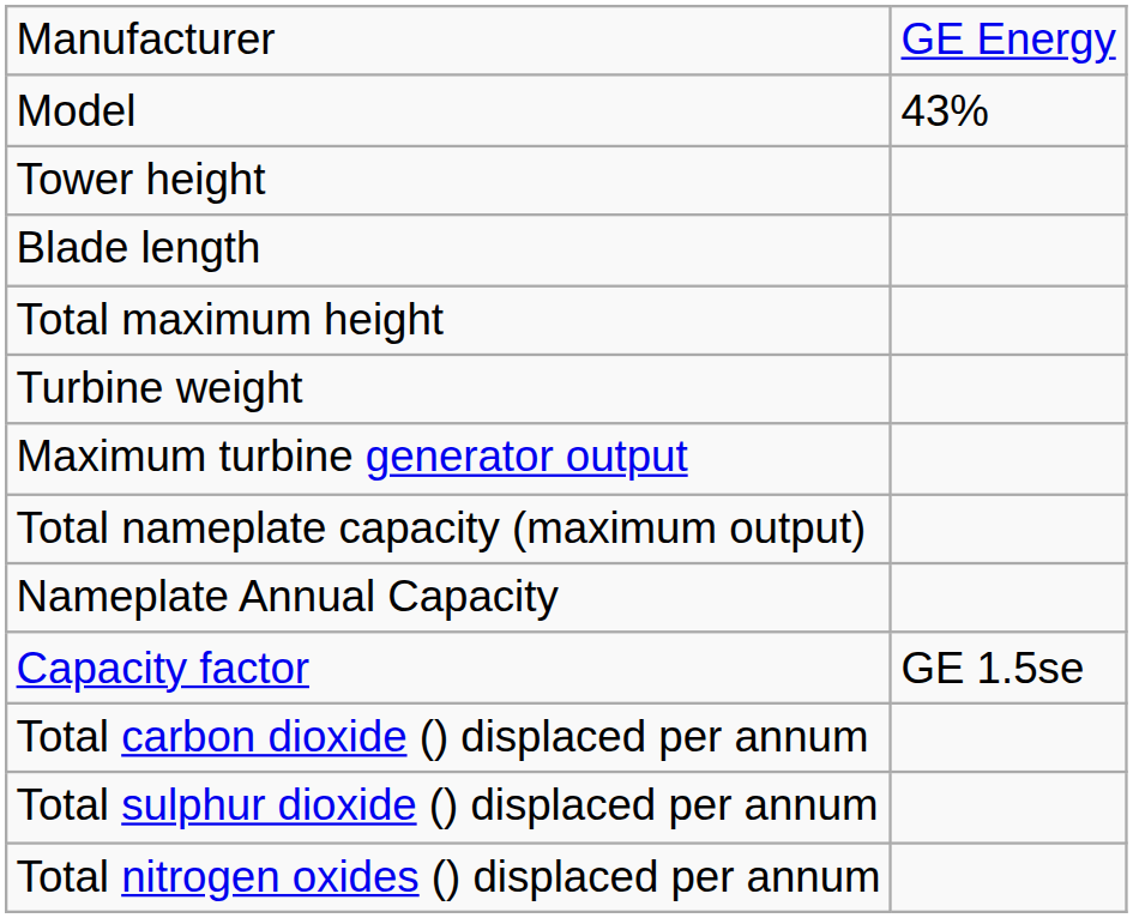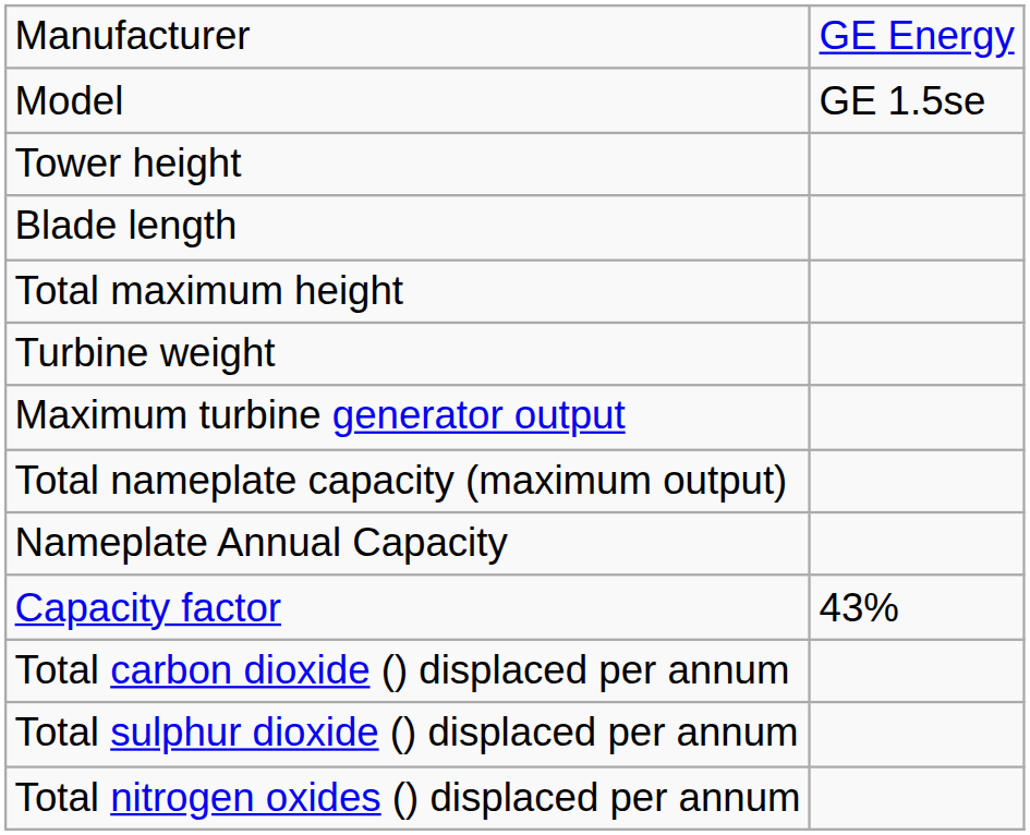Model | column 2: 43% -> GE 1.5se
Capacity factor | column 2: GE 1.5se -> 43%
